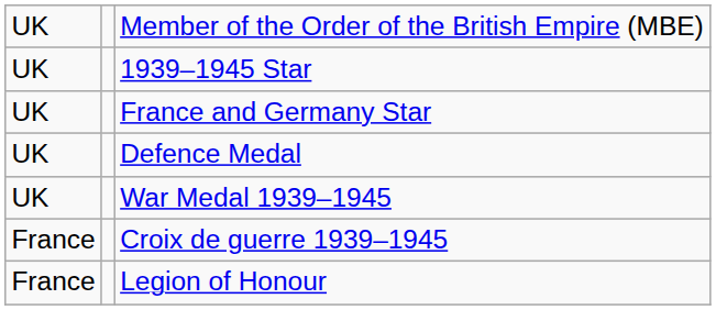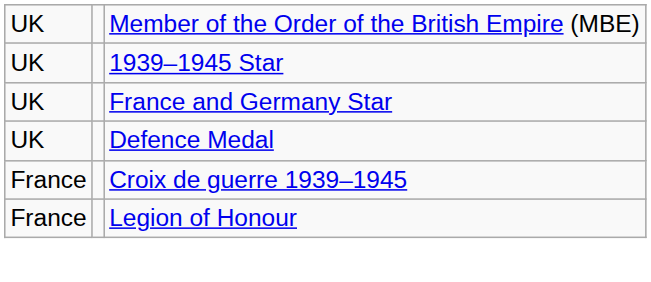- row: UK | War Medal 1939–1945
